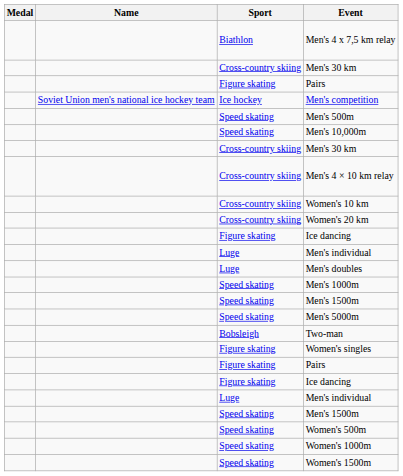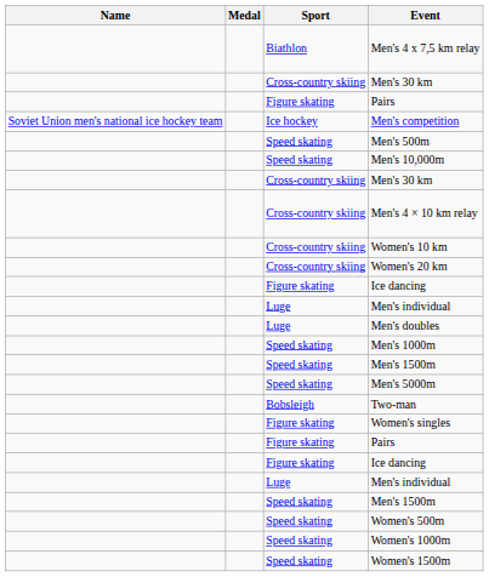columns swapped: Medal <-> Name
